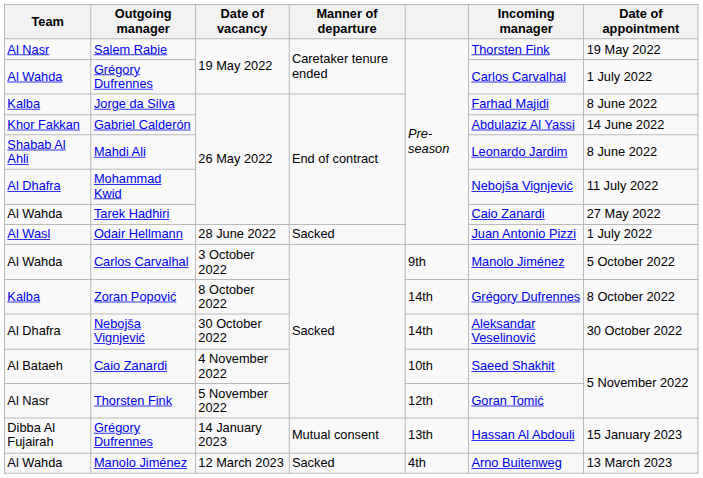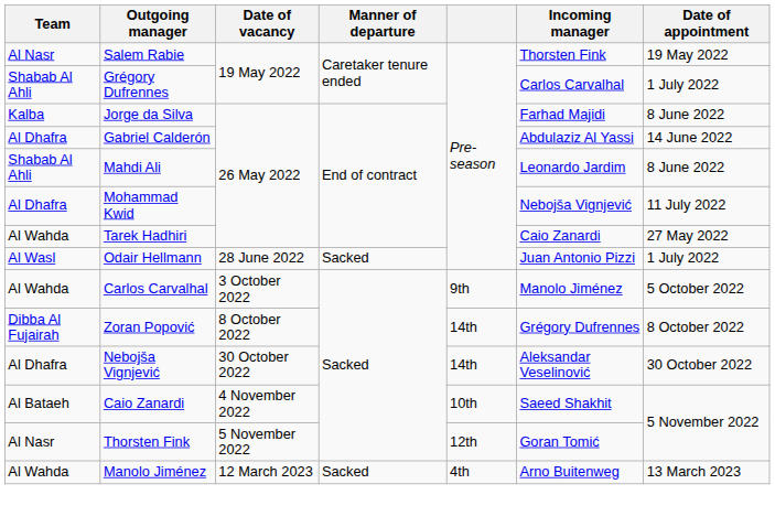Grégory Dufrennes / 19 May 2022 | Team: Al Wahda -> Shabab Al Ahli
Gabriel Calderón | Team: Khor Fakkan -> Al Dhafra
Zoran Popović | Team: Kalba -> Dibba Al Fujairah
- row: Dibba Al Fujairah | Grégory Dufrennes | 14 January 2023 | Mutual consent | 13th | Hassan Al Abdouli | 15 January 2023
